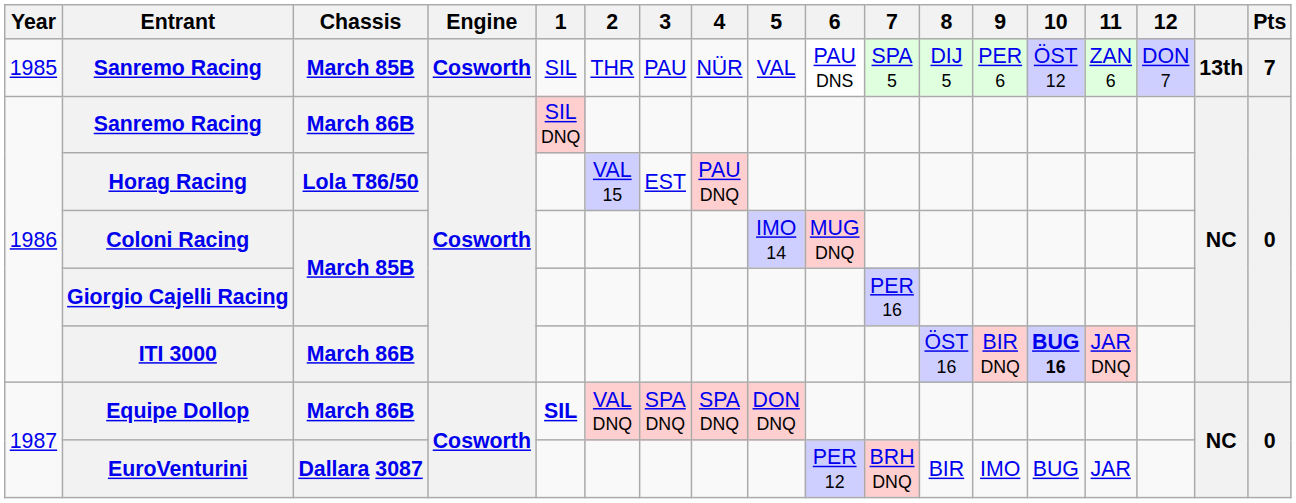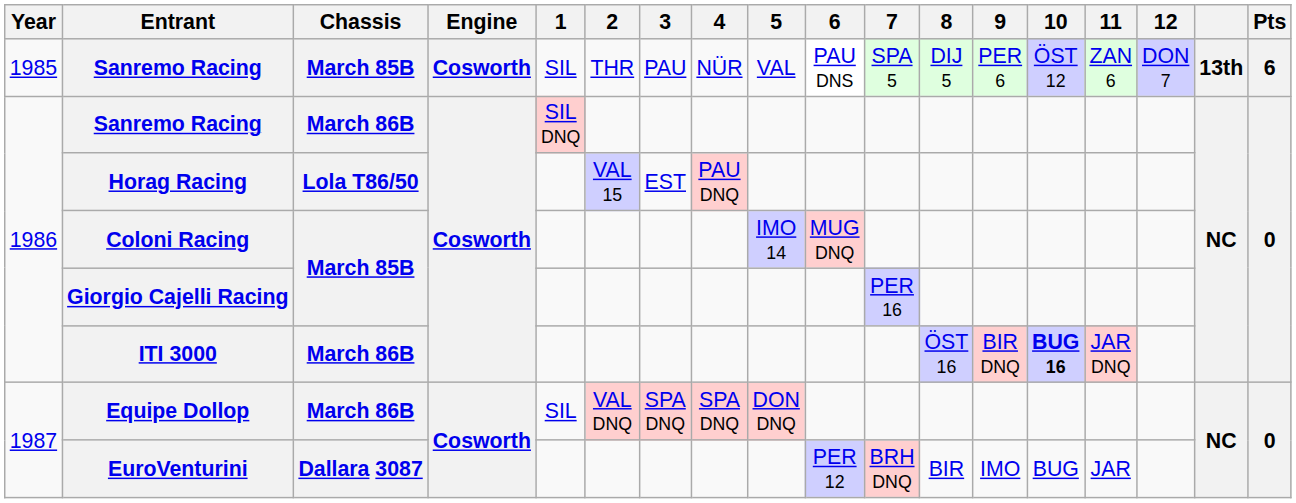Sanremo Racing / March 85B | Pts: 7 -> 6
Equipe Dollop | 1: bold -> normal
